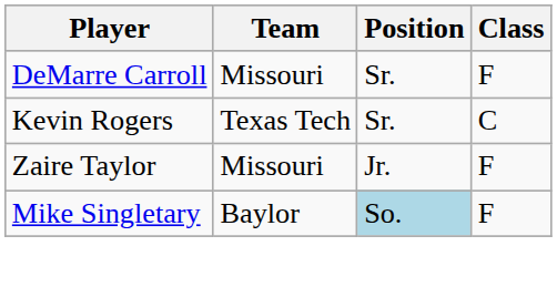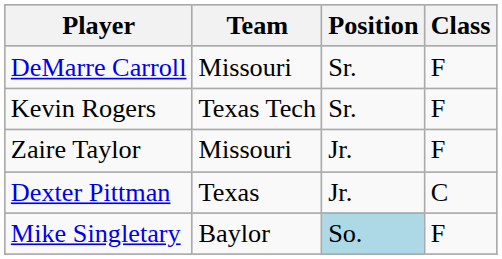Kevin Rogers | Class: C -> F
+ row: Dexter Pittman | Texas | Jr. | C
